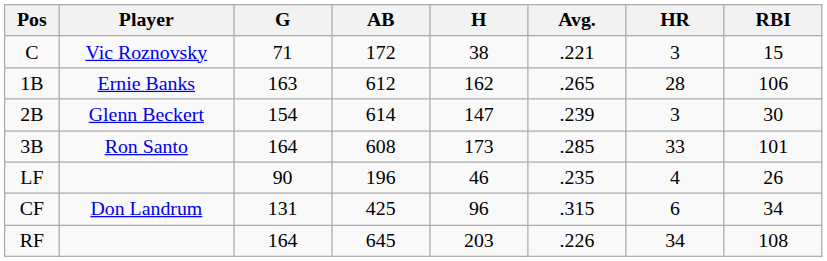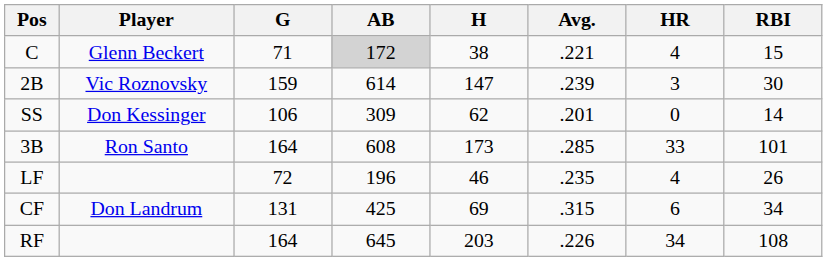C | Player: Vic Roznovsky -> Glenn Beckert
C | AB: no background -> lightgrey background
C | HR: 3 -> 4
- row: 1B | Ernie Banks | 163 | 612 | 162 | .265 | 28 | 106
2B | Player: Glenn Beckert -> Vic Roznovsky
2B | G: 154 -> 159
+ row: SS | Don Kessinger | 106 | 309 | 62 | .201 | 0 | 14
LF | G: 90 -> 72
CF | H: 96 -> 69
